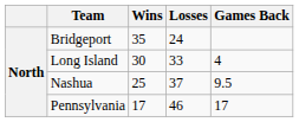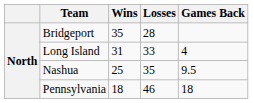Bridgeport | Losses: 24 -> 28
Long Island | Wins: 30 -> 31
Nashua | Losses: 37 -> 35
Pennsylvania | Wins: 17 -> 18
Pennsylvania | Games Back: 17 -> 18
